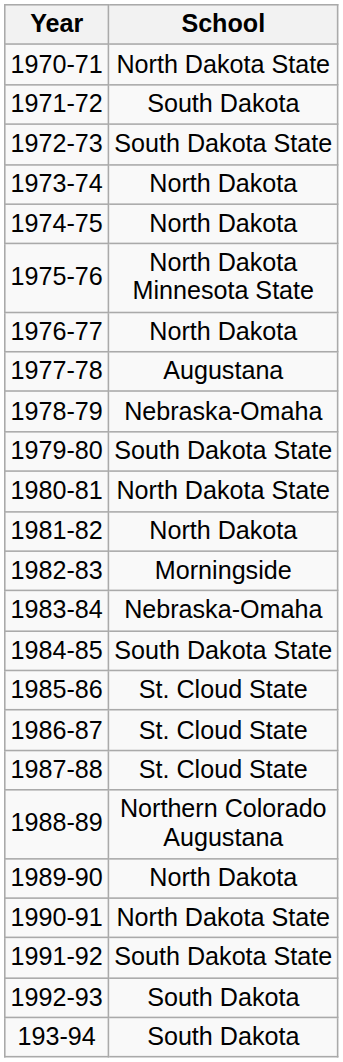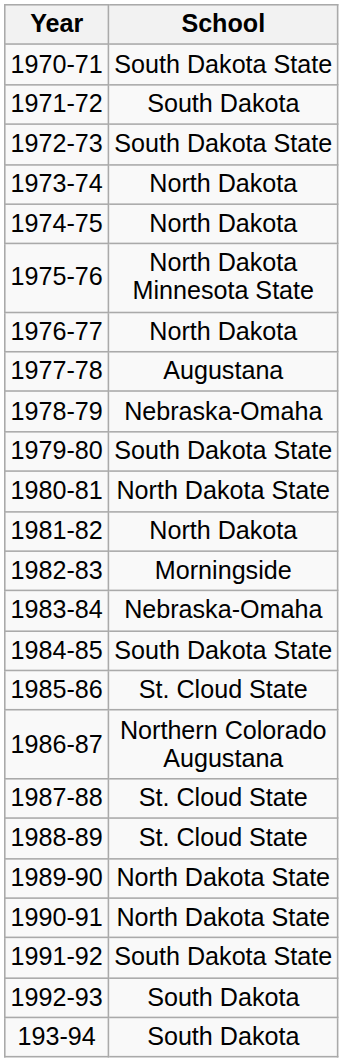1970-71 | School: North Dakota State -> South Dakota State
1986-87 | School: St. Cloud State -> Northern Colorado Augustana
1988-89 | School: Northern Colorado Augustana -> St. Cloud State
1989-90 | School: North Dakota -> North Dakota State
